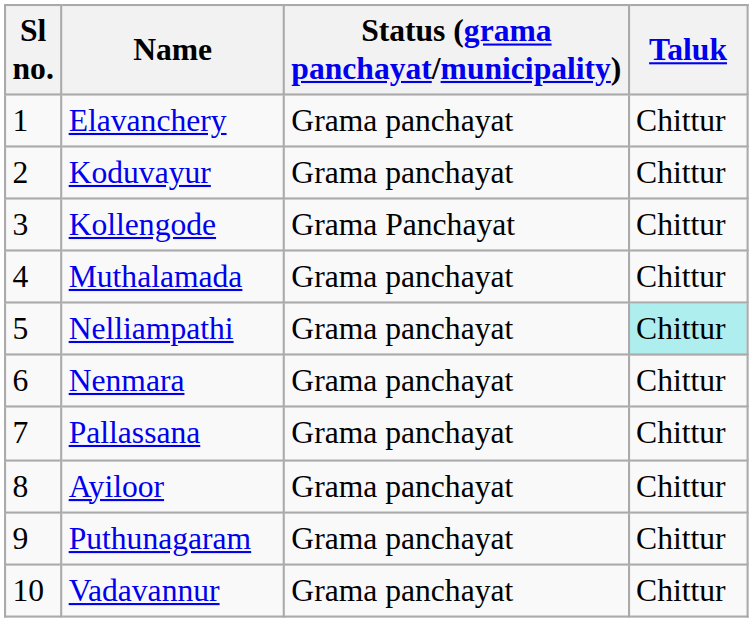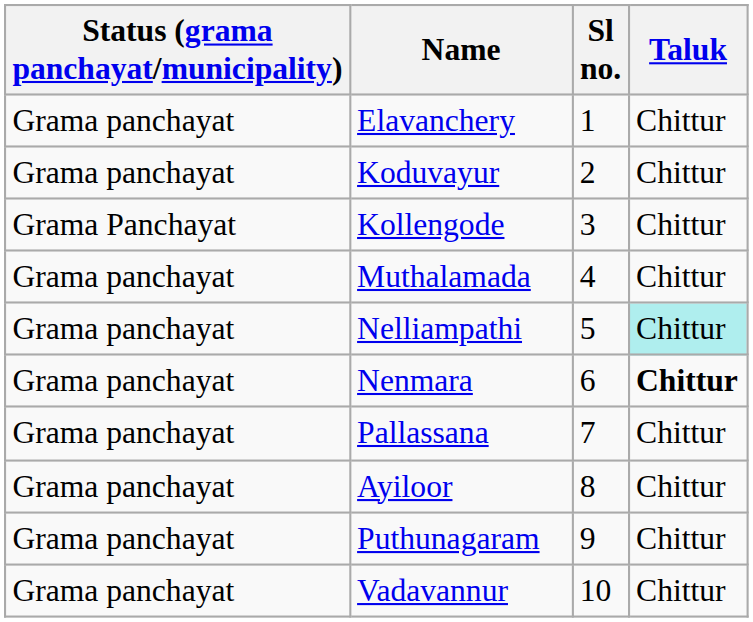columns swapped: Sl no. <-> Status (grama panchayat/municipality)
Nenmara | Taluk: normal -> bold
